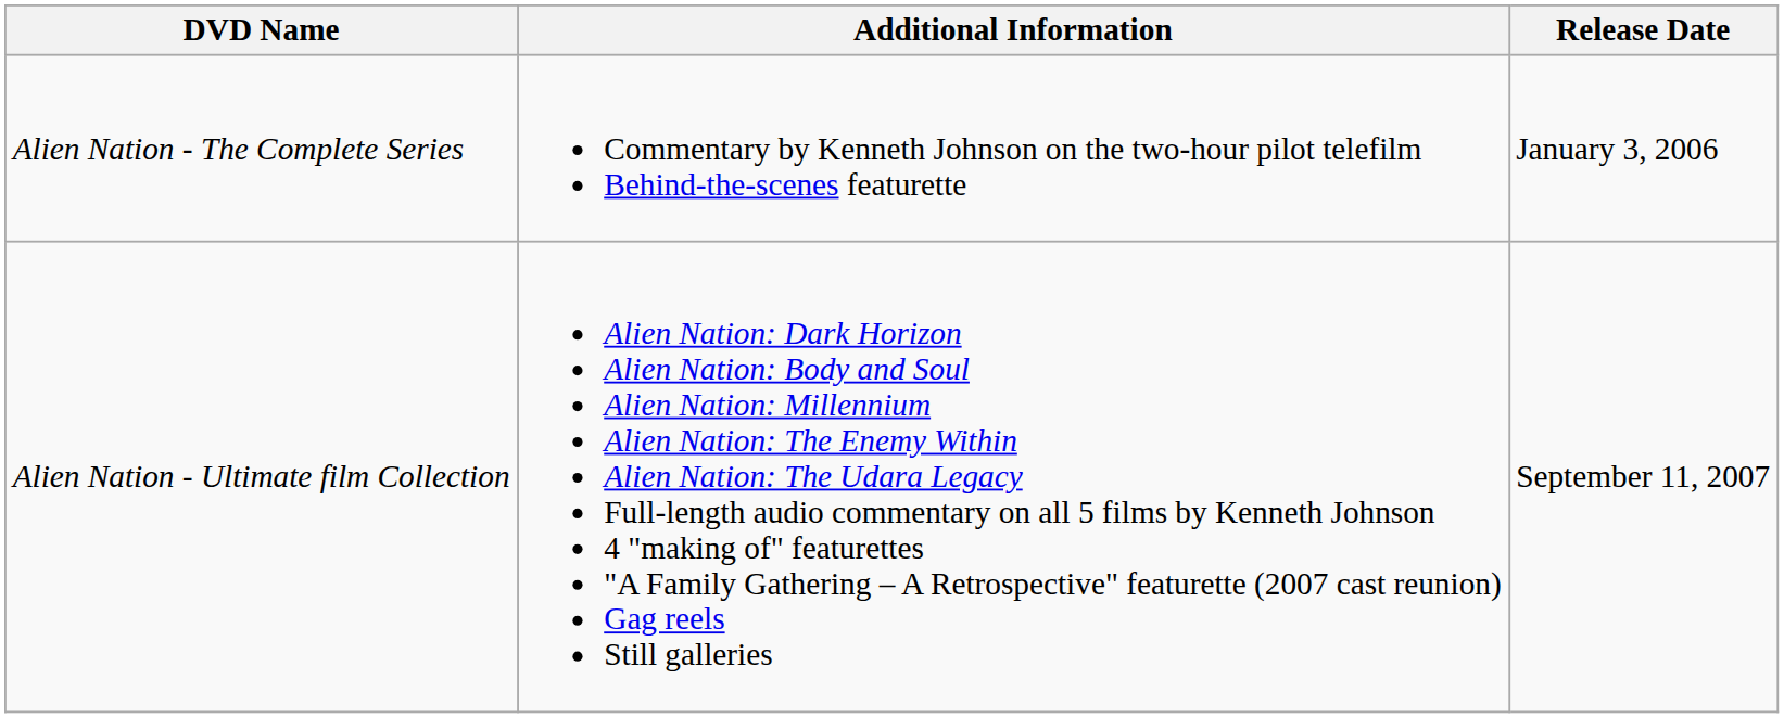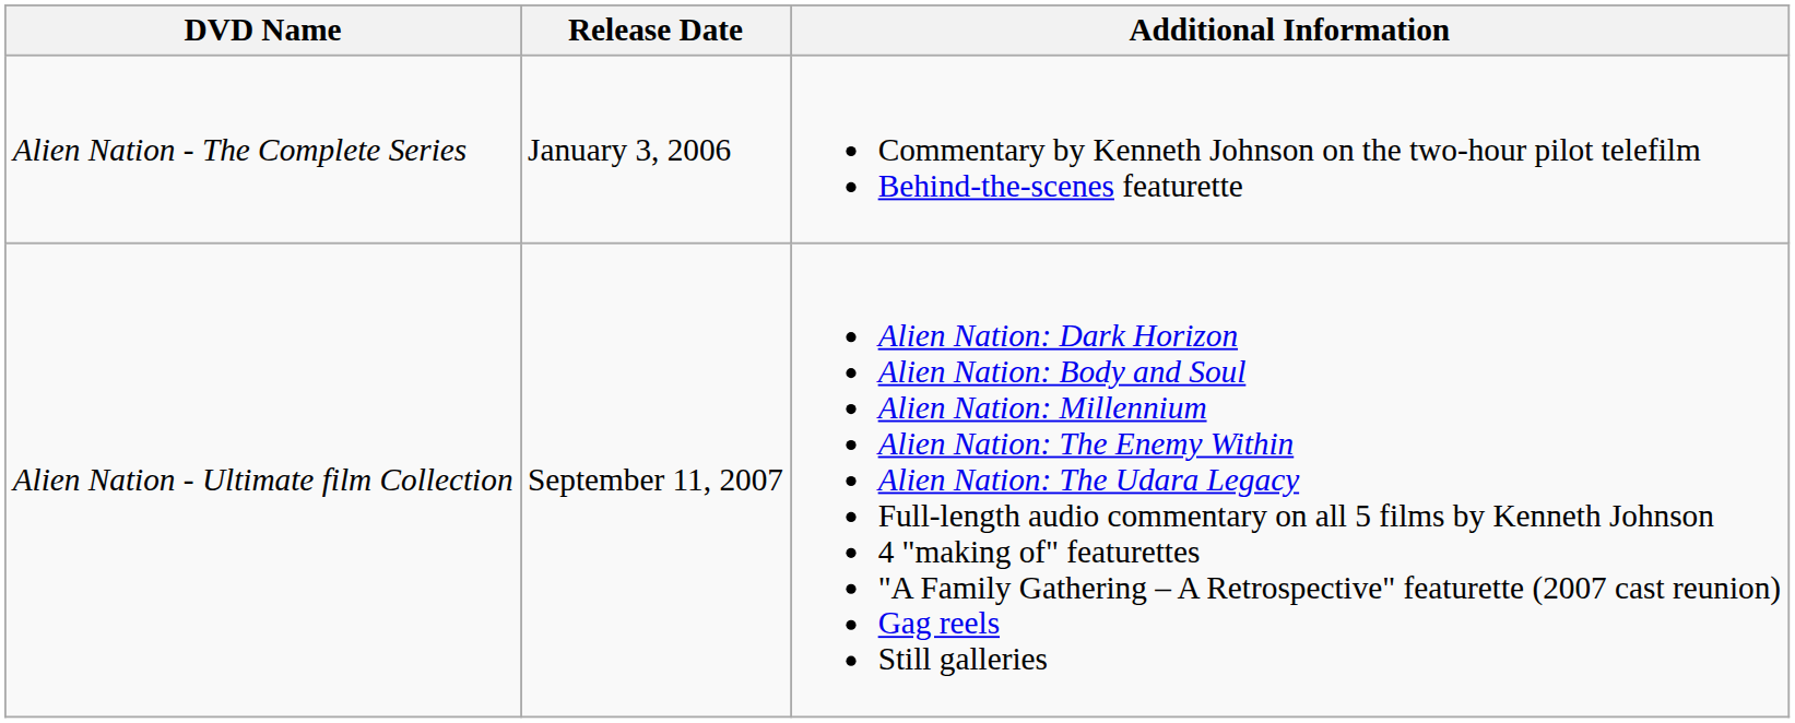columns swapped: Release Date <-> Additional Information
